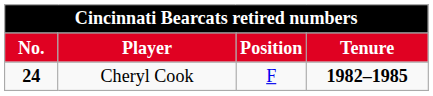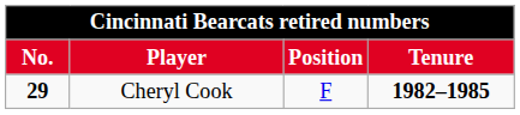Cheryl Cook | No.: 24 -> 29
